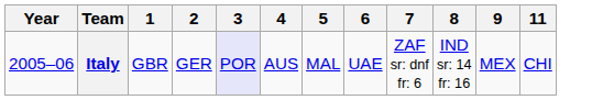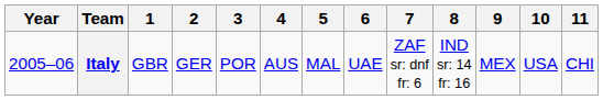+ column: 10 | USA
Italy | 3: lavender background -> no background
